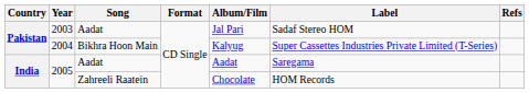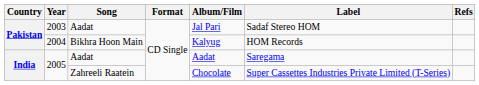2004 | Label: Super Cassettes Industries Private Limited (T-Series) -> HOM Records
2005 / Zahreeli Raatein | Label: HOM Records -> Super Cassettes Industries Private Limited (T-Series)
